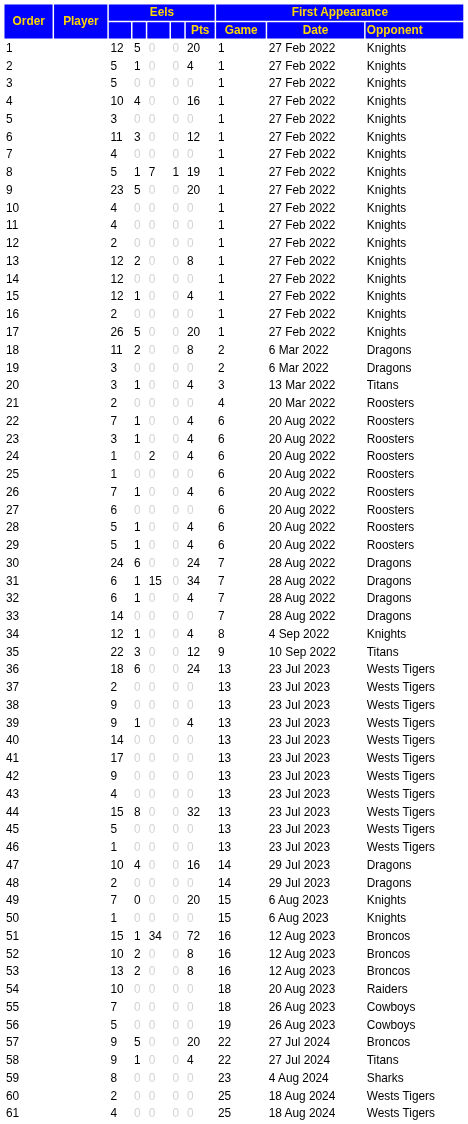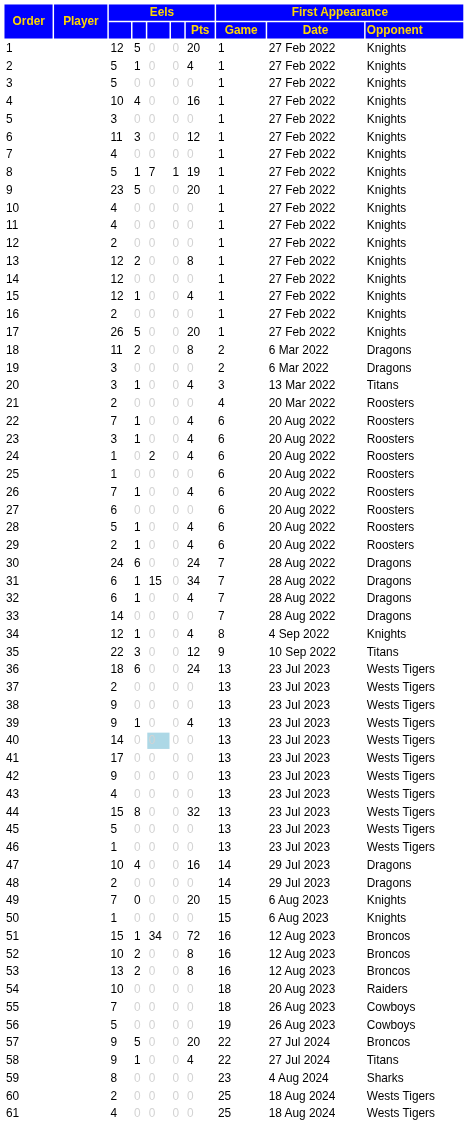29 | column 3: 5 -> 2
40 | column 5: no background -> lightblue background
